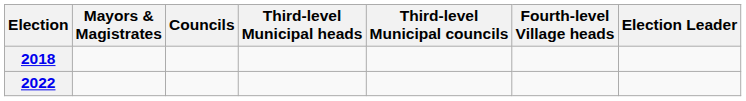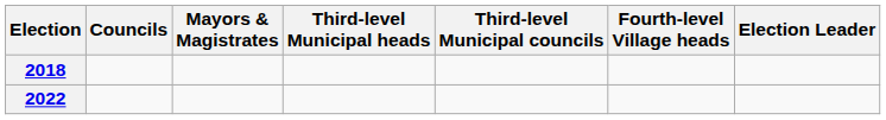columns swapped: Mayors & Magistrates <-> Councils
